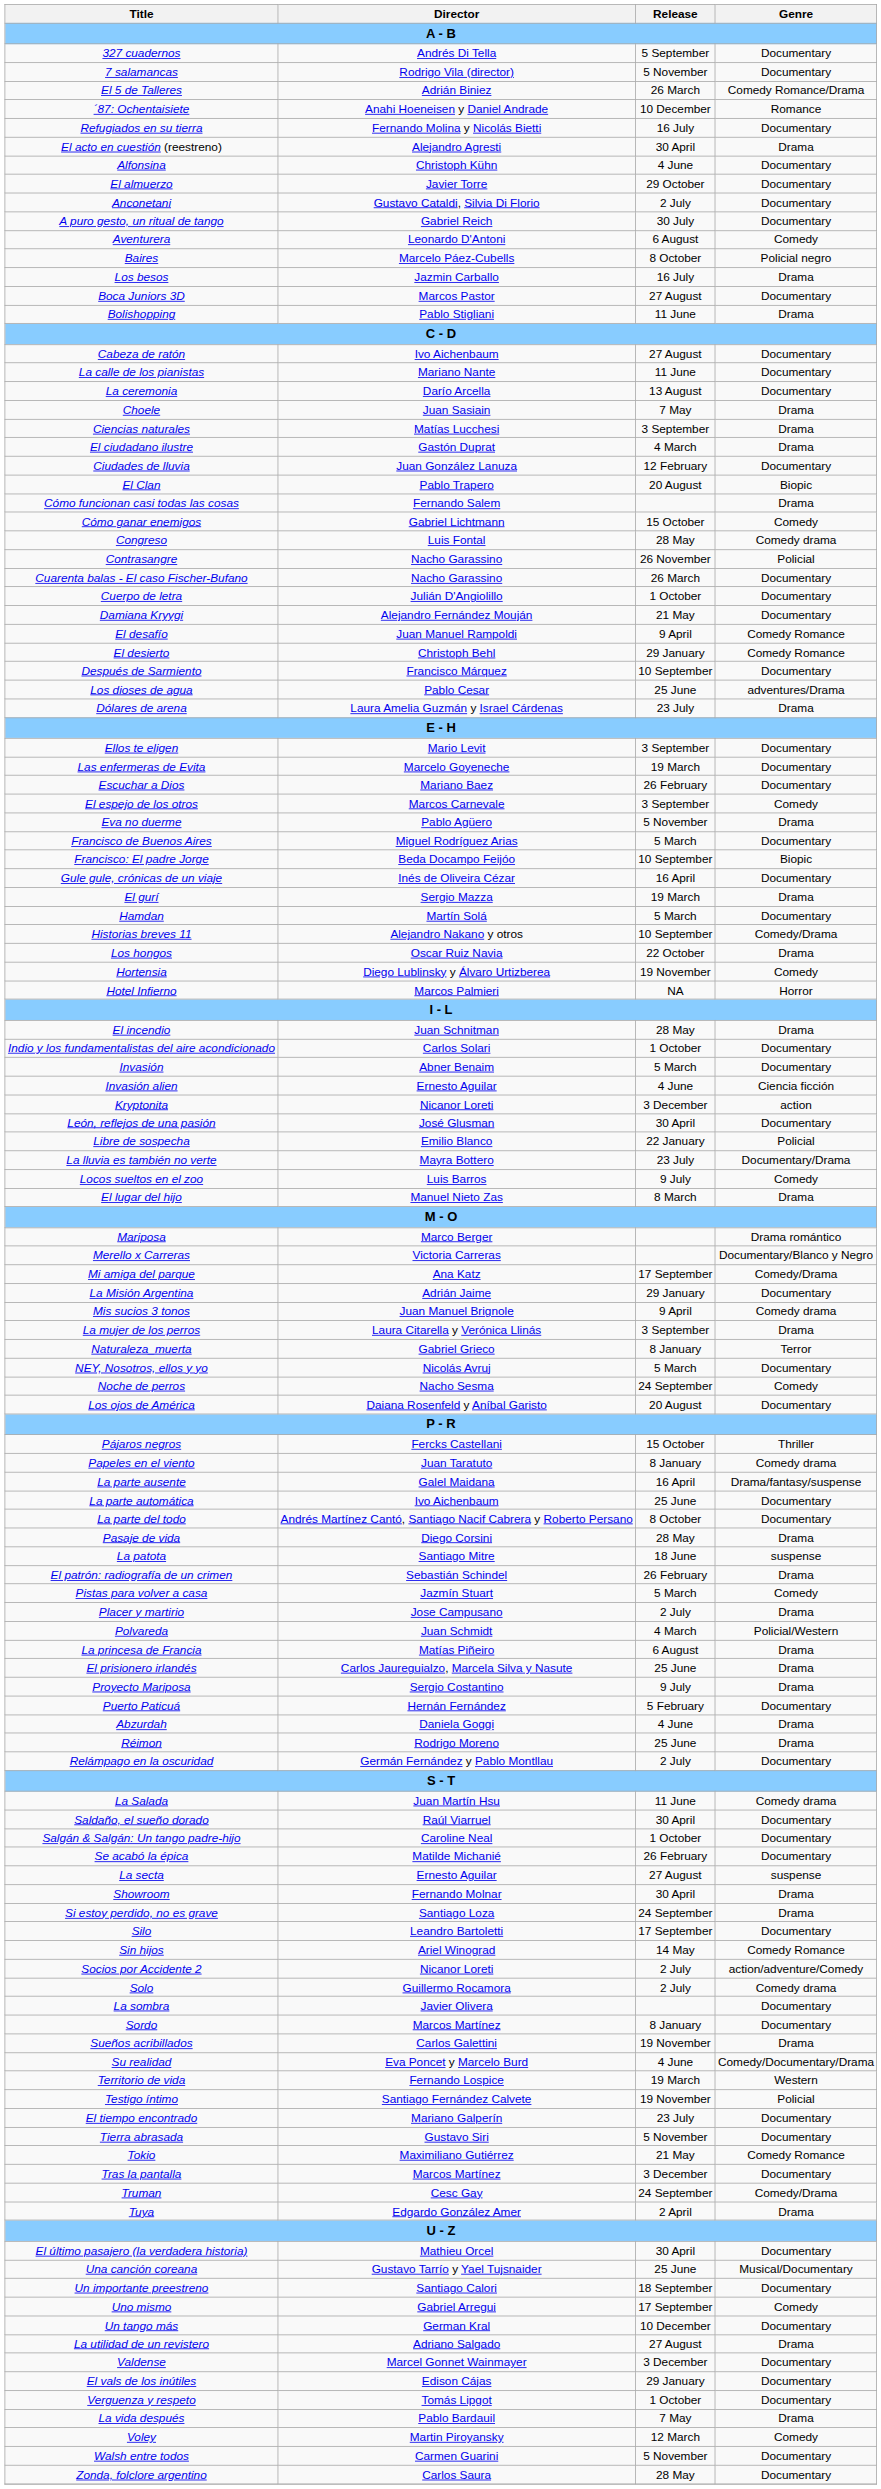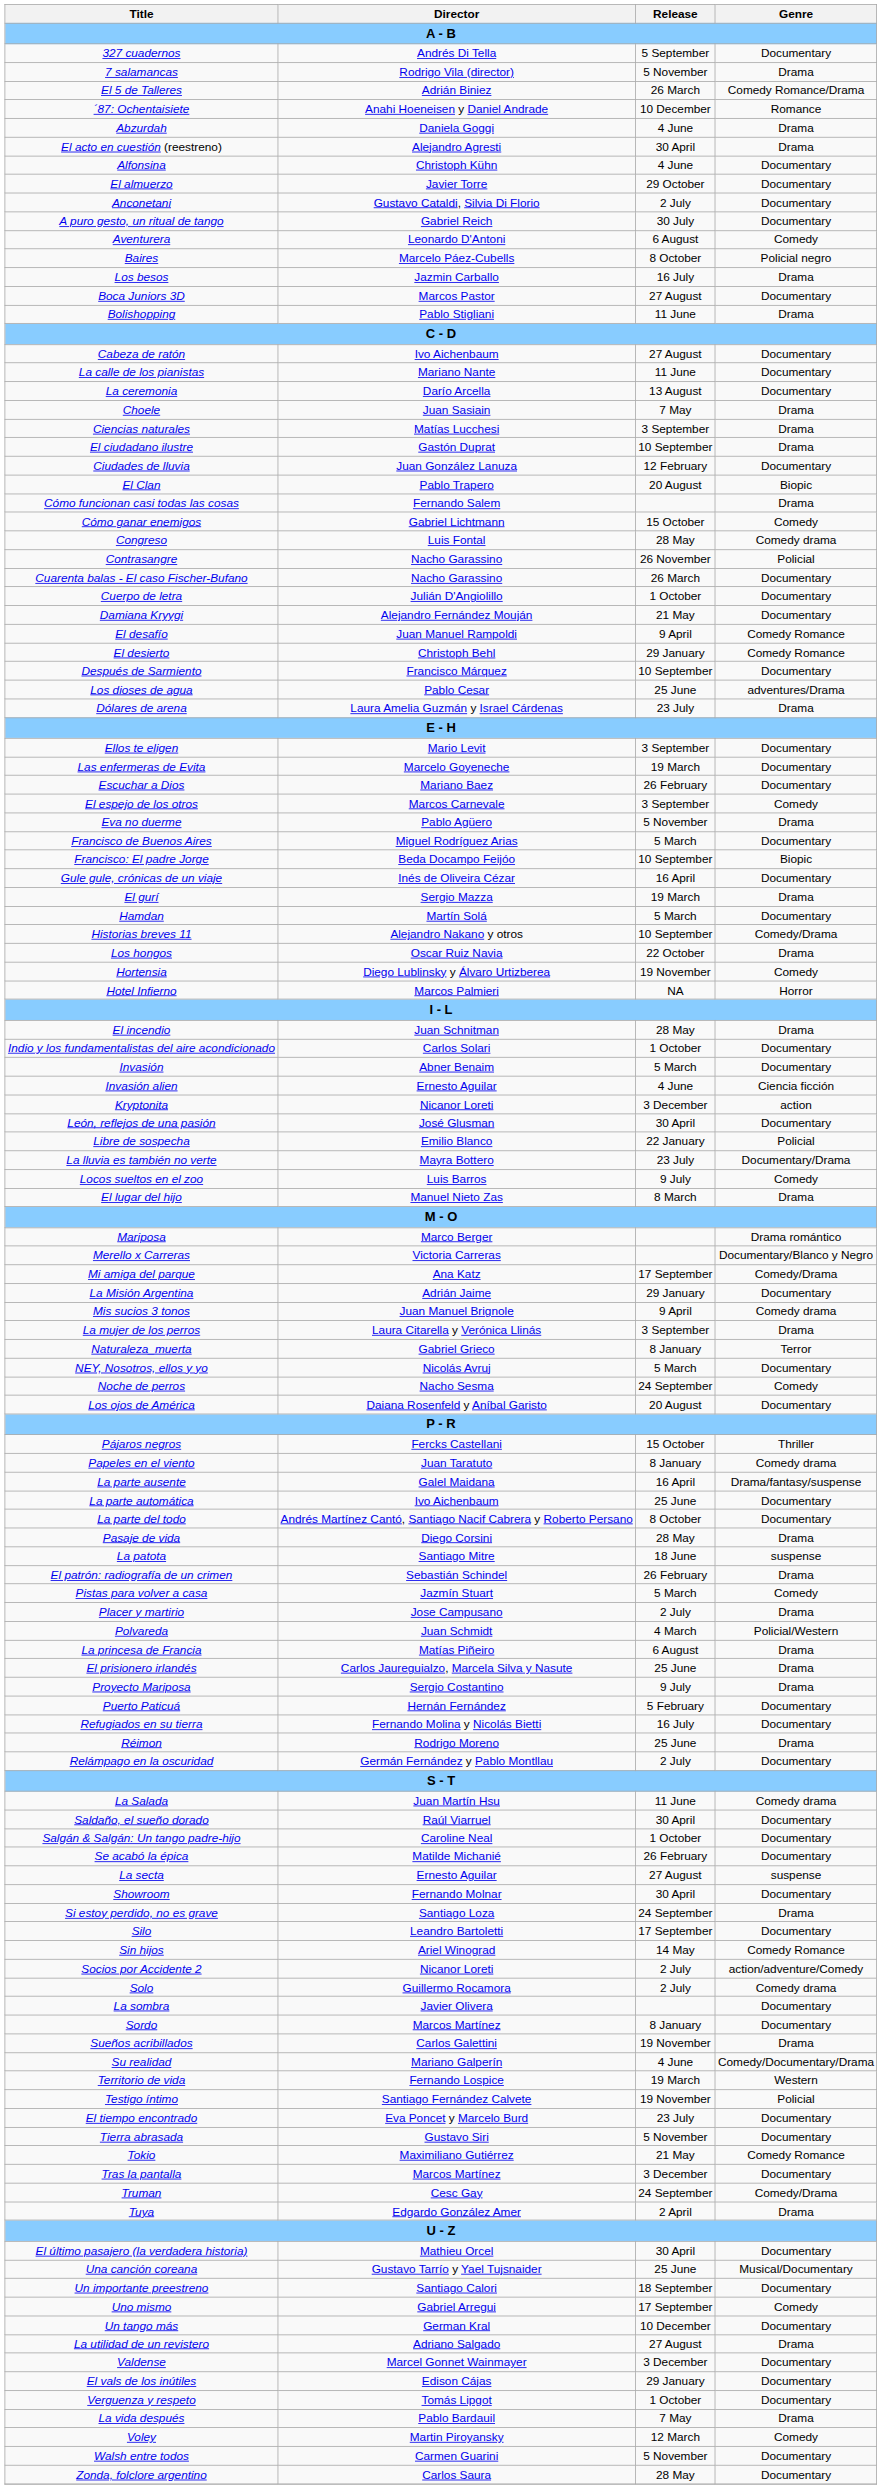7 salamancas | Genre: Documentary -> Drama
rows swapped: Abzurdah <-> Refugiados en su tierra
El ciudadano ilustre | Release: 4 March -> 10 September
Showroom | Genre: Drama -> Documentary
Su realidad | Director: Eva Poncet y Marcelo Burd -> Mariano Galperín
El tiempo encontrado | Director: Mariano Galperín -> Eva Poncet y Marcelo Burd
